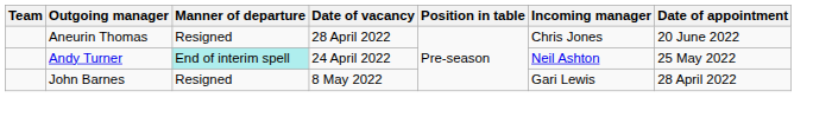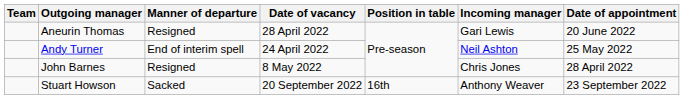Aneurin Thomas | Incoming manager: Chris Jones -> Gari Lewis
Andy Turner | Manner of departure: paleturquoise background -> no background
John Barnes | Incoming manager: Gari Lewis -> Chris Jones
+ row: Stuart Howson | Sacked | 20 September 2022 | 16th | Anthony Weaver | 23 September 2022
